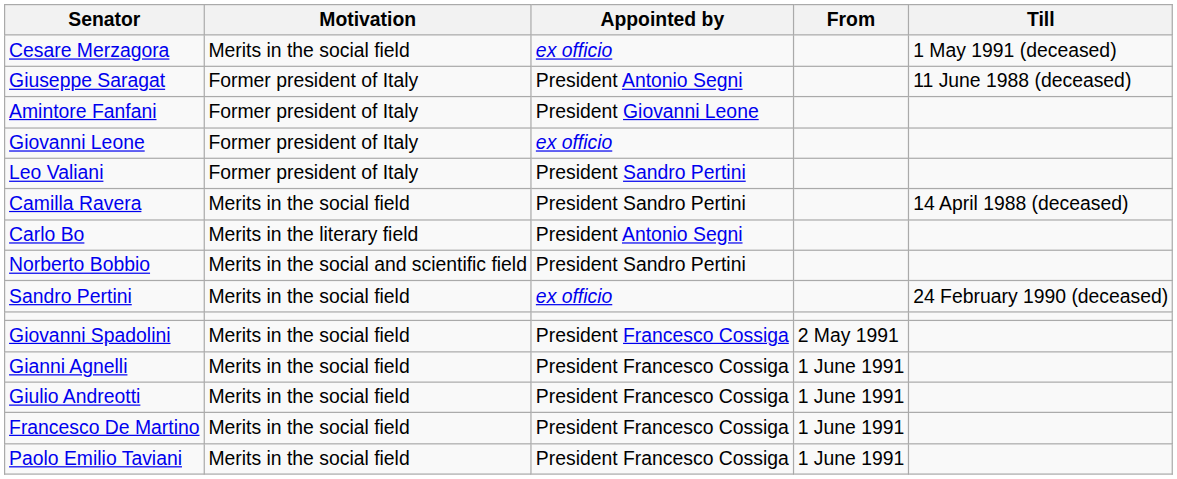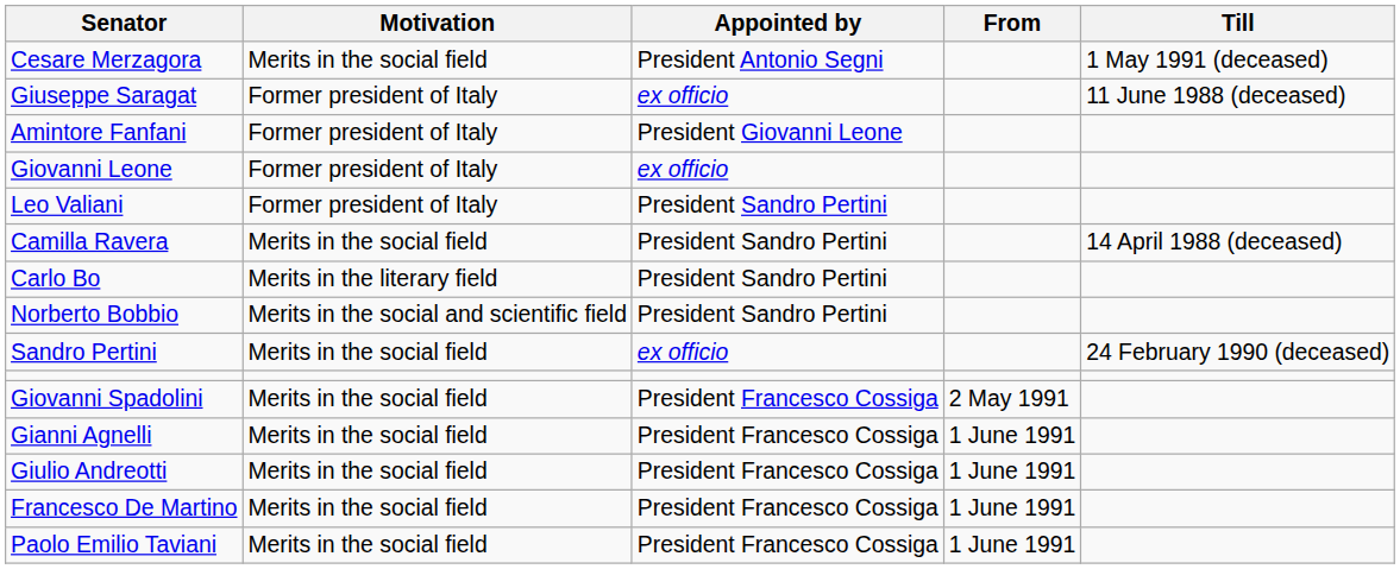Cesare Merzagora | Appointed by: ex officio -> President Antonio Segni
Giuseppe Saragat | Appointed by: President Antonio Segni -> ex officio
Carlo Bo | Appointed by: President Antonio Segni -> President Sandro Pertini
